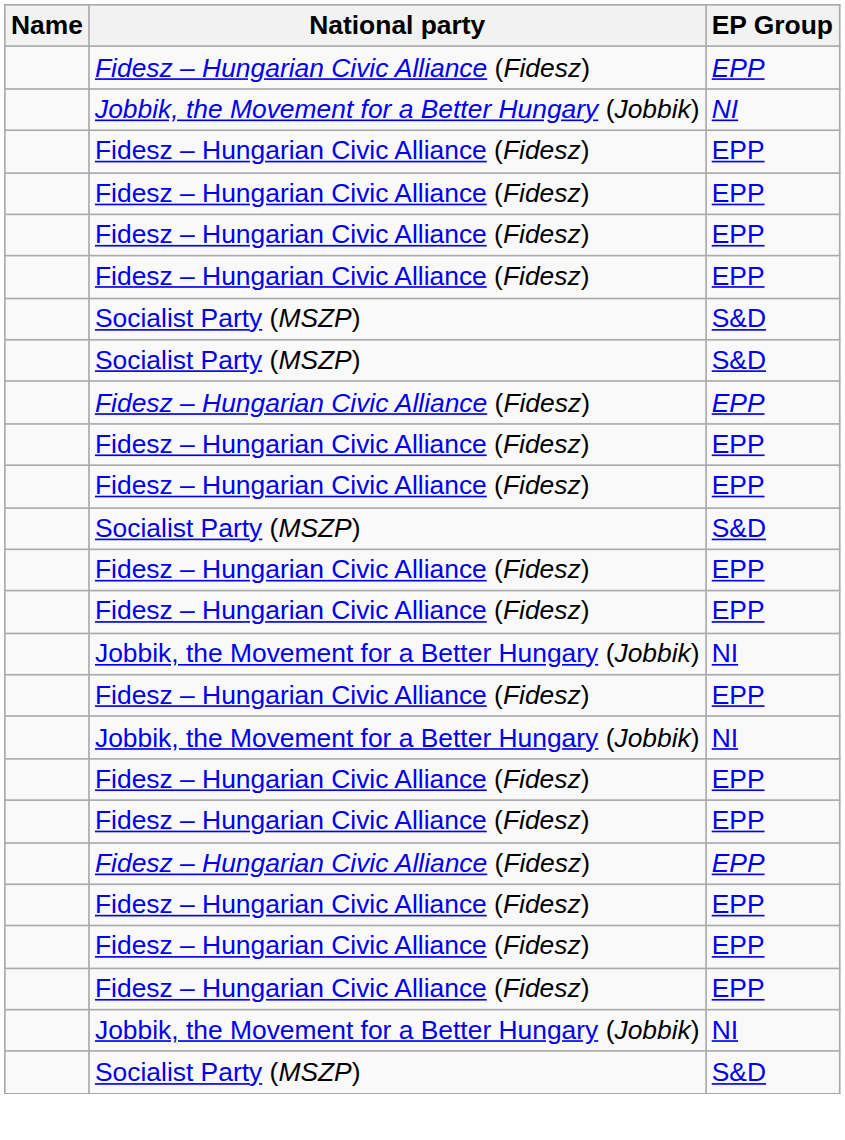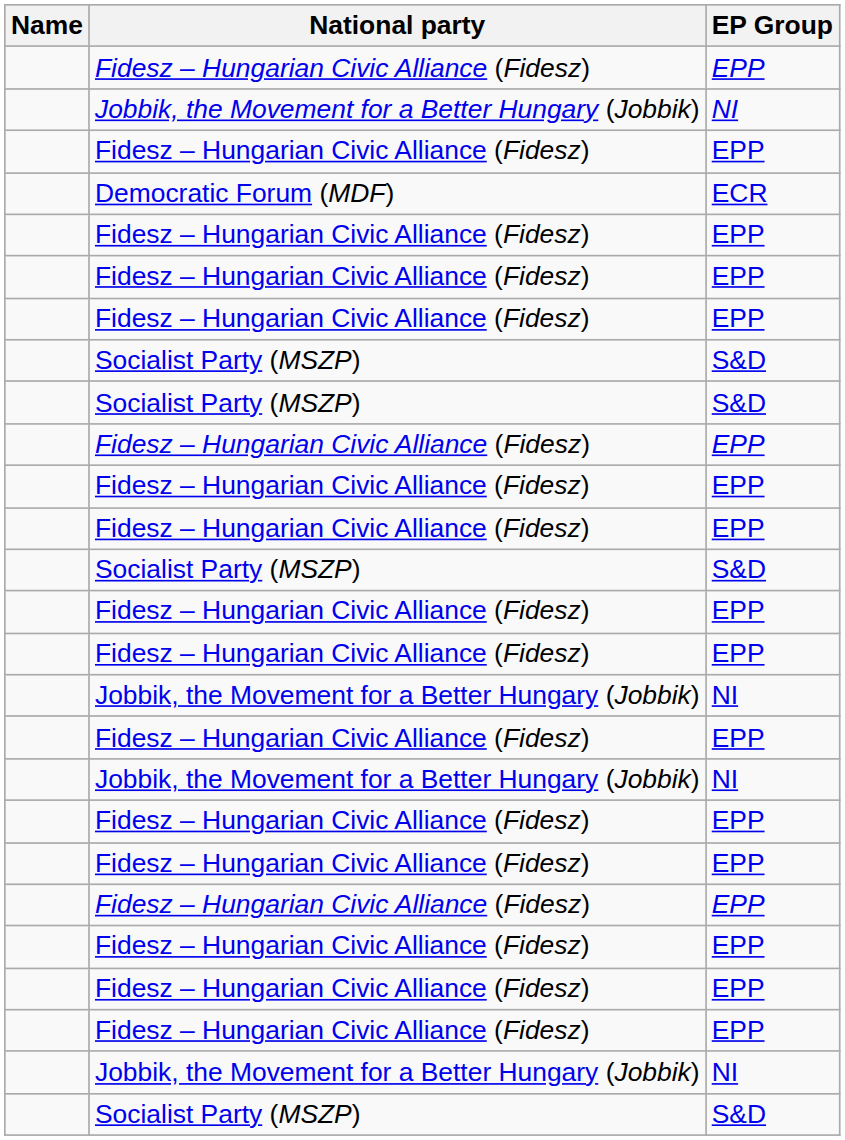+ row: Democratic Forum (MDF) | ECR
